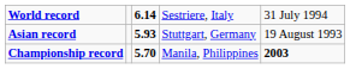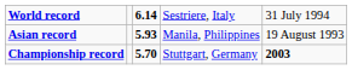Asian record | column 4: Stuttgart, Germany -> Manila, Philippines
Championship record | column 4: Manila, Philippines -> Stuttgart, Germany
